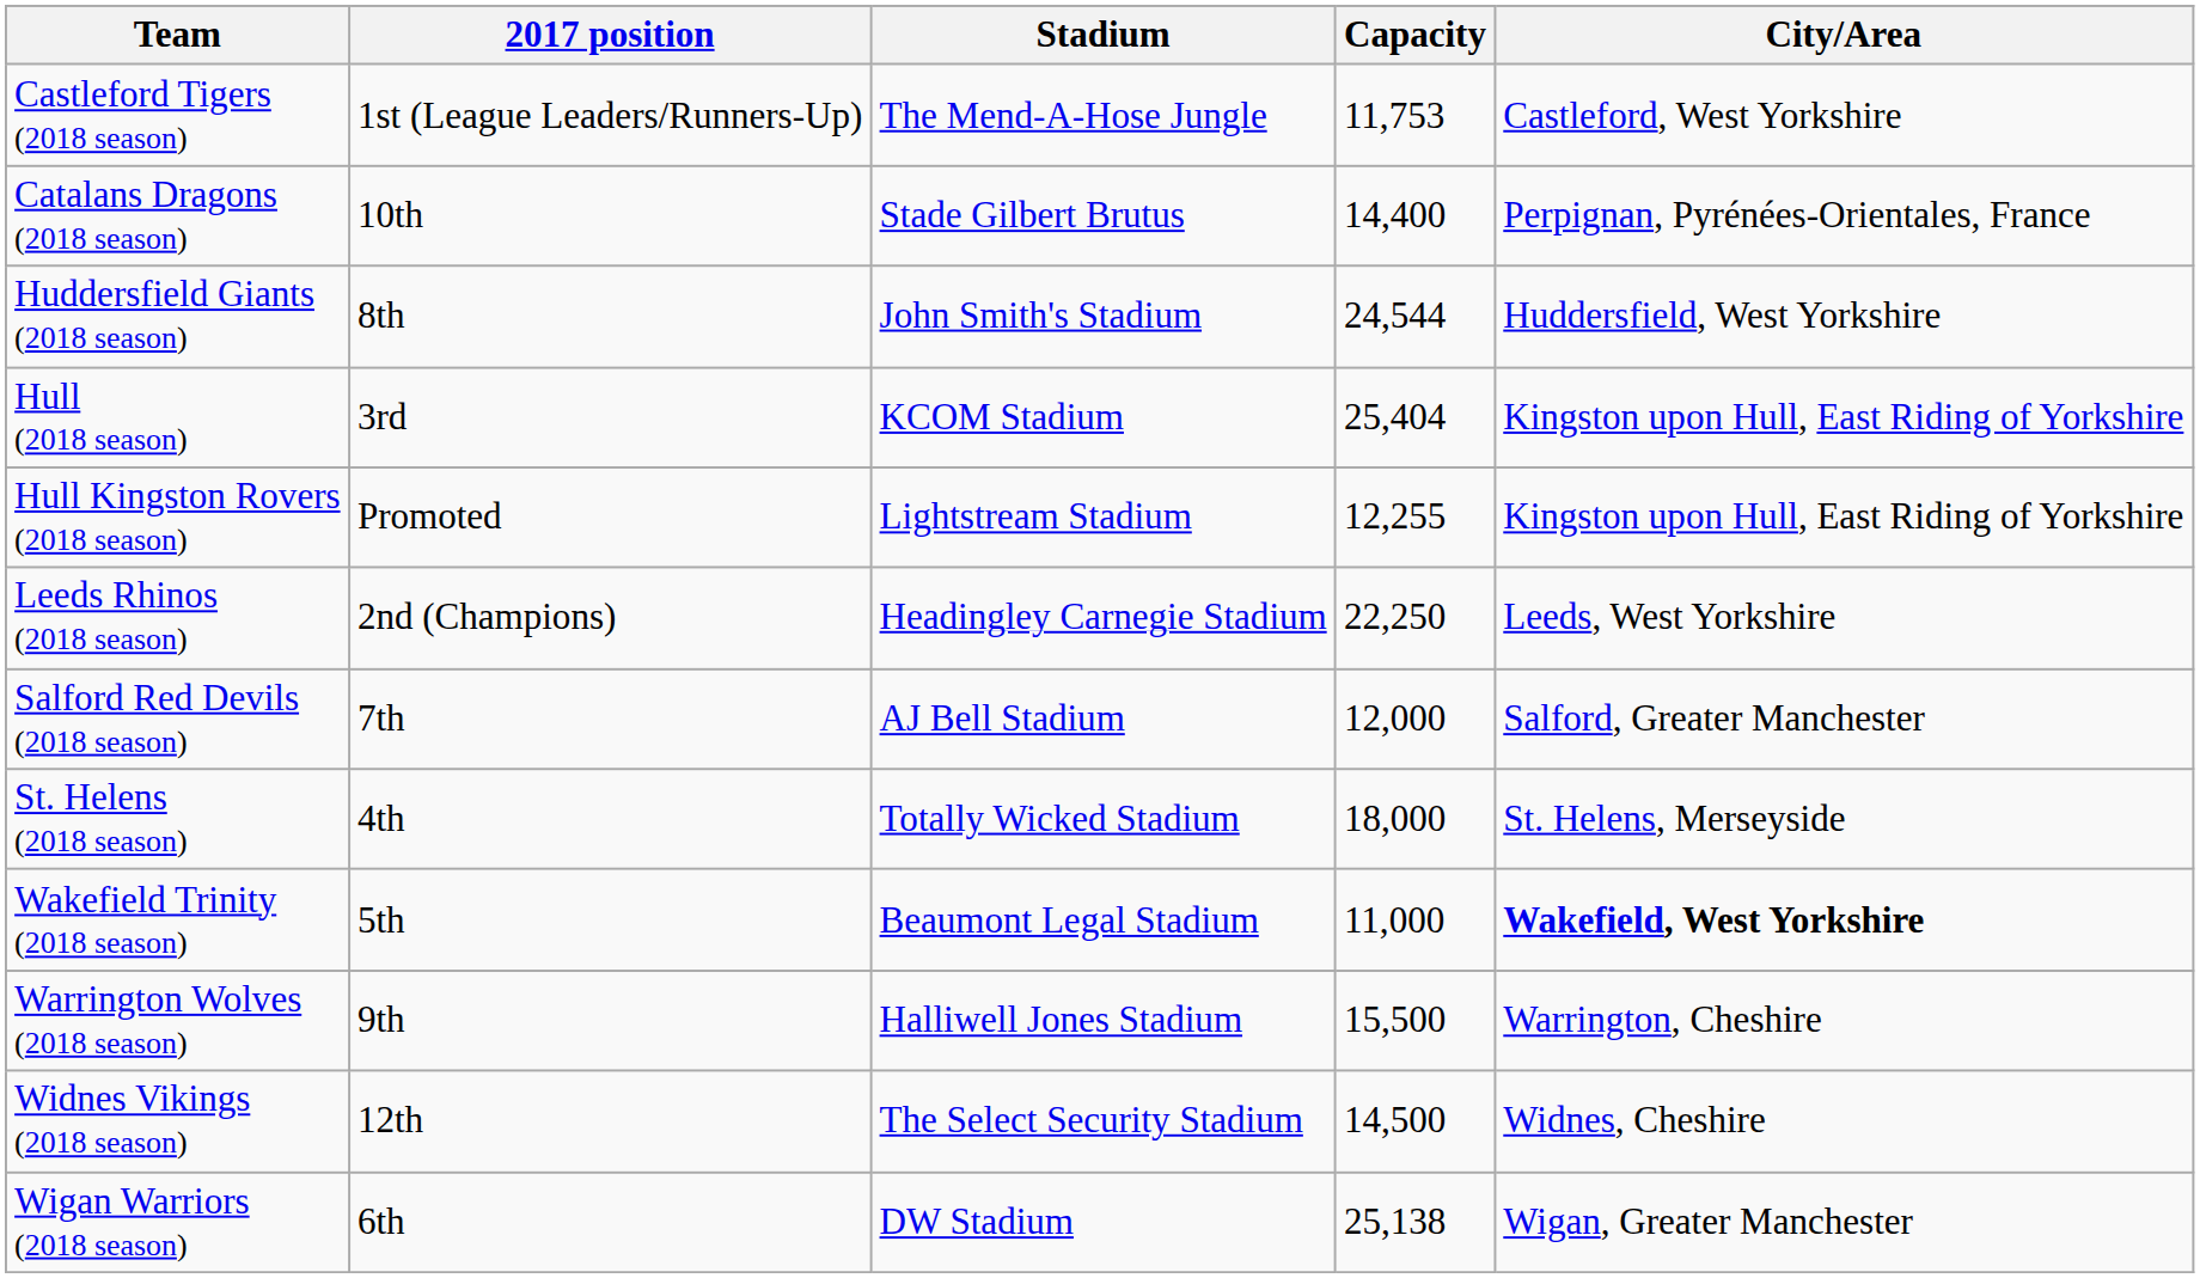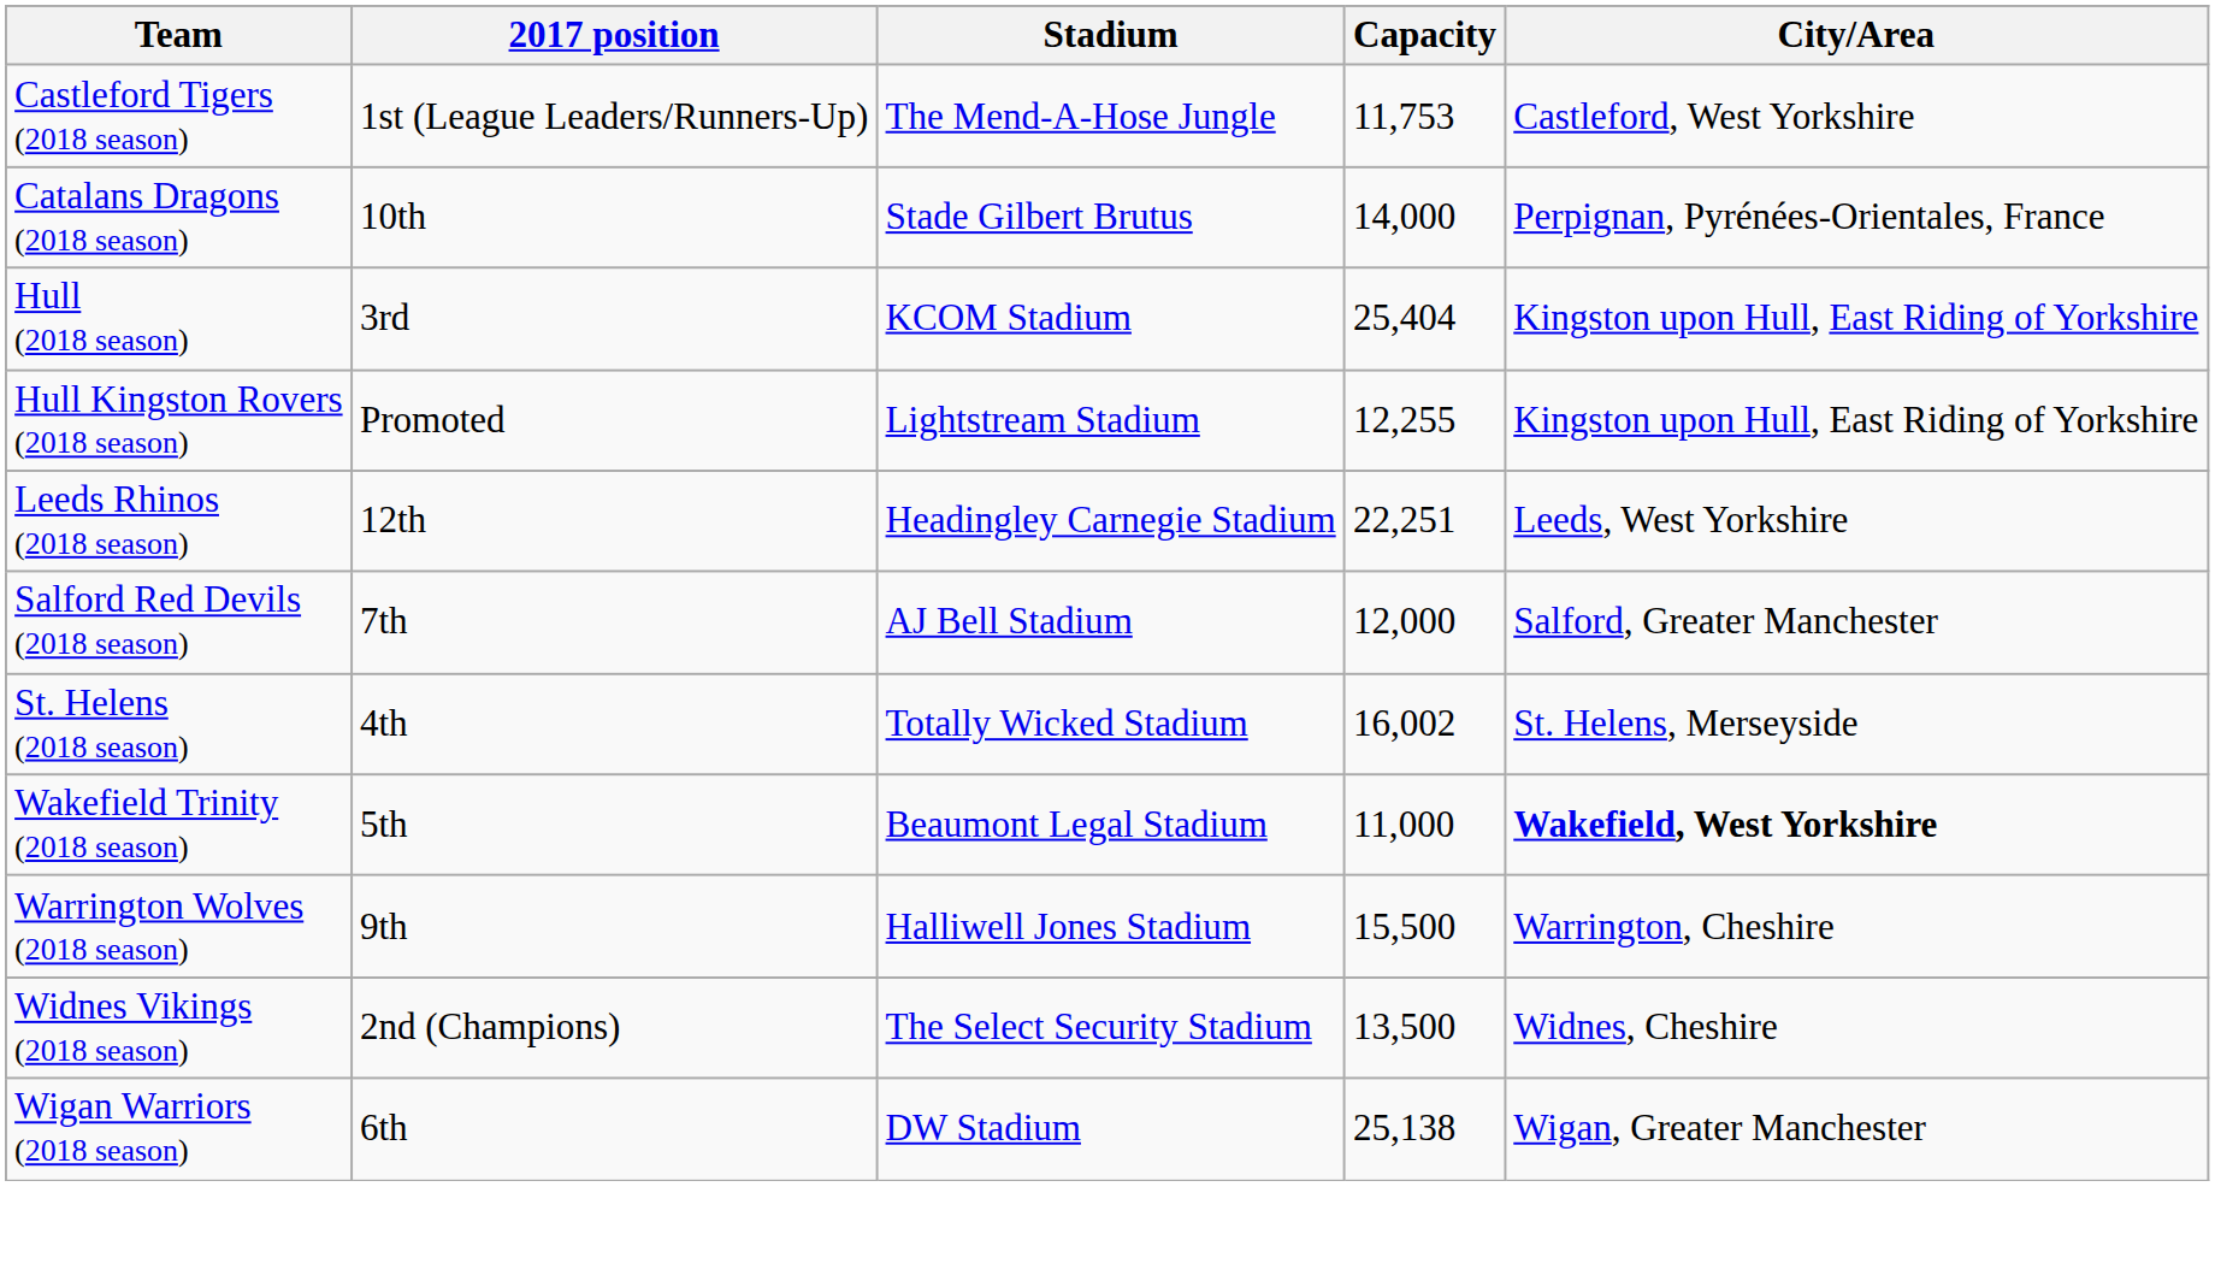Catalans Dragons (2018 season) | Capacity: 14,400 -> 14,000
- row: Huddersfield Giants (2018 season) | 8th | John Smith's Stadium | 24,544 | Huddersfield, West Yorkshire
Leeds Rhinos (2018 season) | 2017 position: 2nd (Champions) -> 12th
Leeds Rhinos (2018 season) | Capacity: 22,250 -> 22,251
St. Helens (2018 season) | Capacity: 18,000 -> 16,002
Widnes Vikings (2018 season) | 2017 position: 12th -> 2nd (Champions)
Widnes Vikings (2018 season) | Capacity: 14,500 -> 13,500
